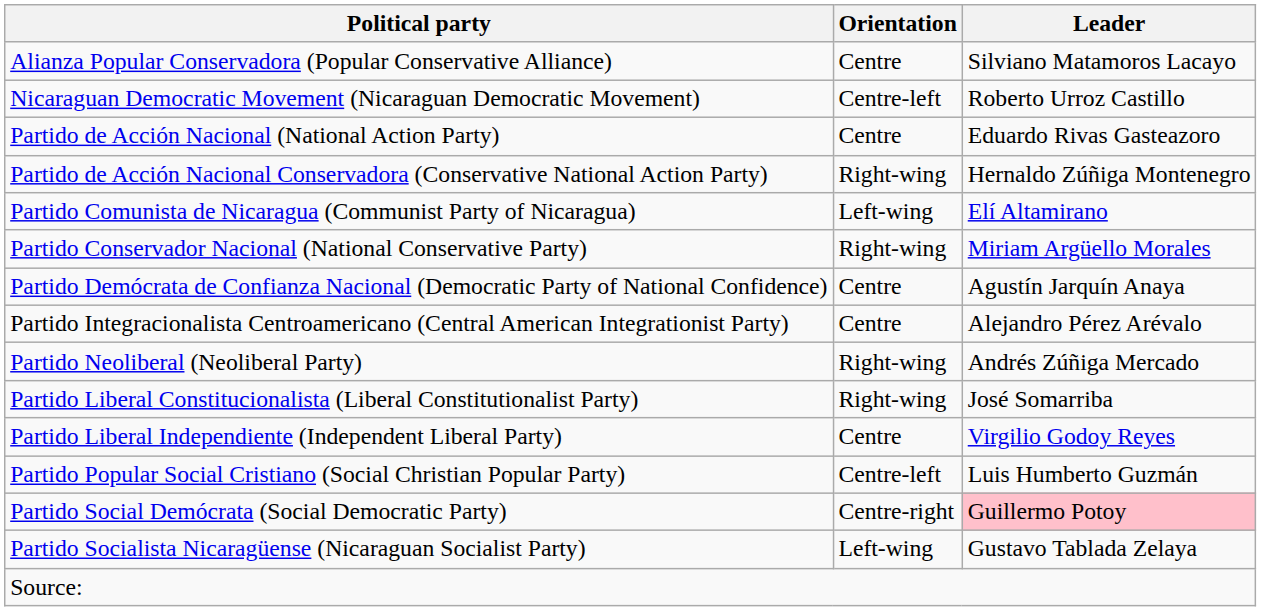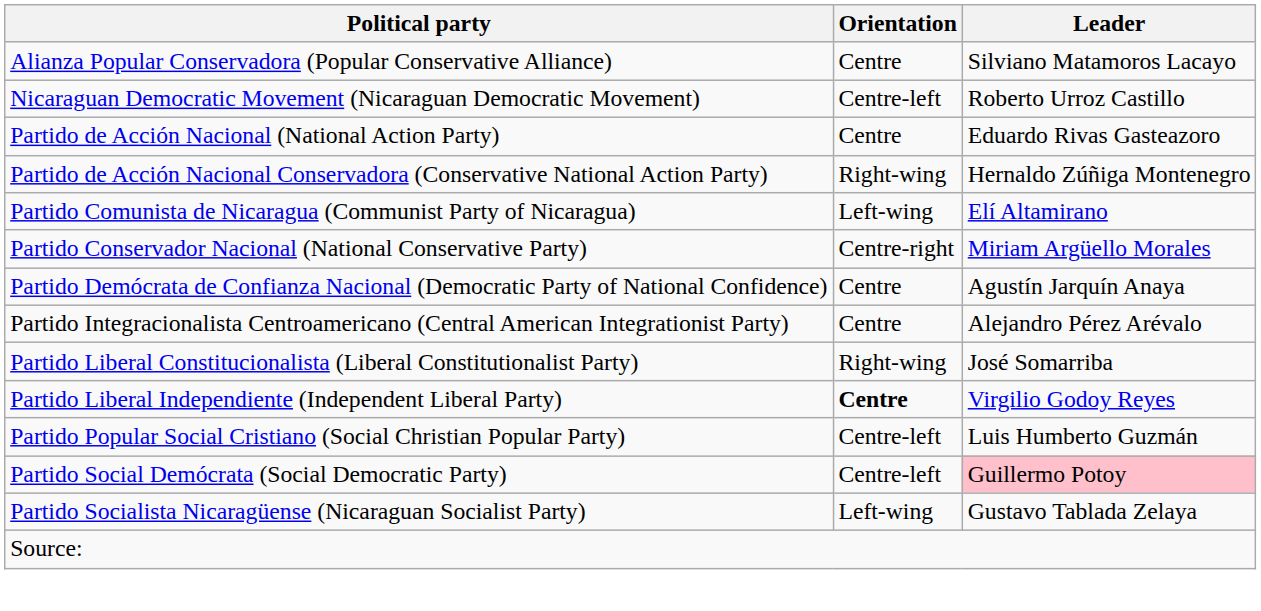Partido Conservador Nacional (National Conservative Party) | Orientation: Right-wing -> Centre-right
- row: Partido Neoliberal (Neoliberal Party) | Right-wing | Andrés Zúñiga Mercado
Partido Liberal Independiente (Independent Liberal Party) | Orientation: normal -> bold
Partido Social Demócrata (Social Democratic Party) | Orientation: Centre-right -> Centre-left
